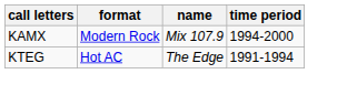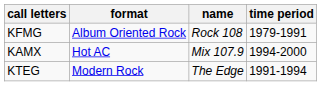+ row: KFMG | Album Oriented Rock | Rock 108 | 1979-1991
KAMX | format: Modern Rock -> Hot AC
KTEG | format: Hot AC -> Modern Rock
